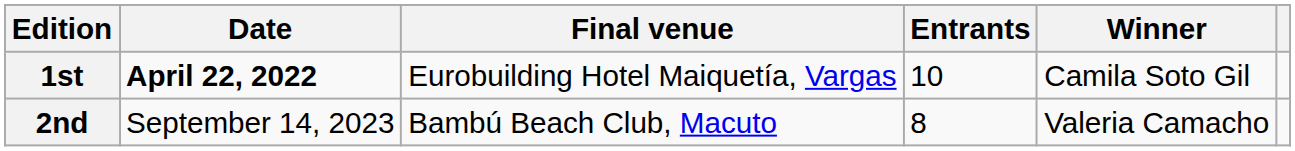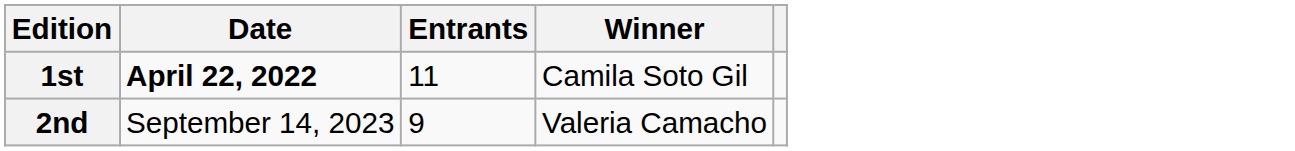- column: Final venue | Eurobuilding Hotel Maiquetía, Vargas | Bambú Beach Club, Macuto
1st | Entrants: 10 -> 11
2nd | Entrants: 8 -> 9
